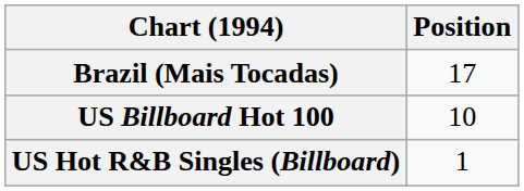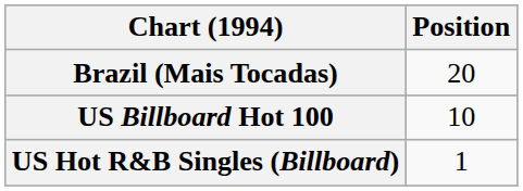Brazil (Mais Tocadas) | Position: 17 -> 20
